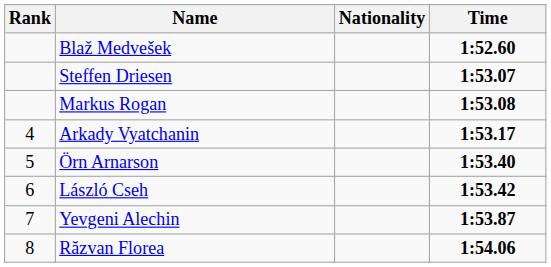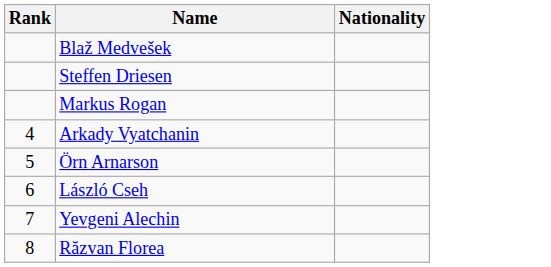- column: Time | 1:52.60 | 1:53.07 | 1:53.08 | 1:53.17 | 1:53.40 | 1:53.42 | 1:53.87 | 1:54.06
